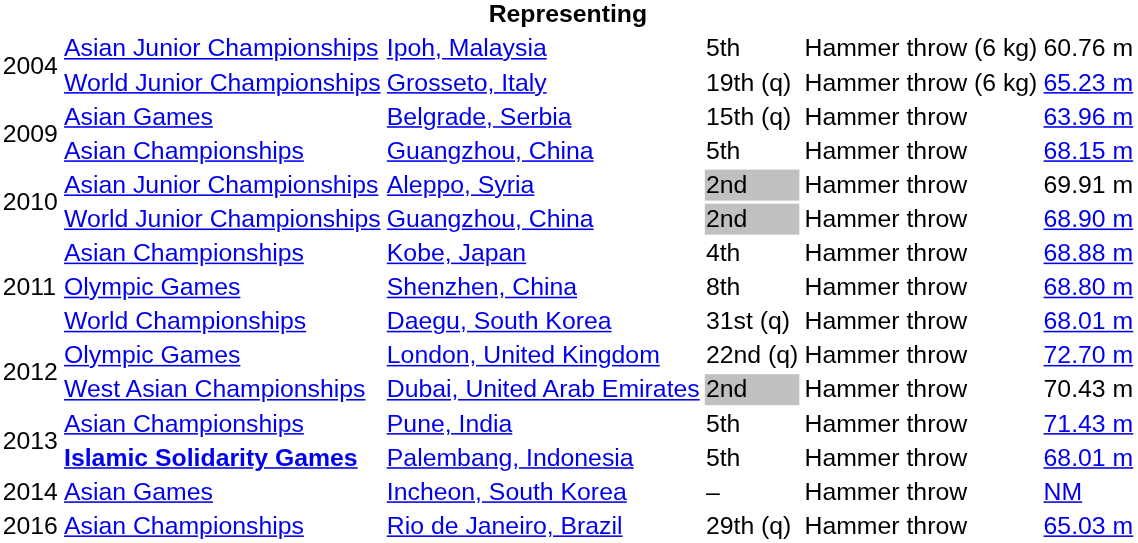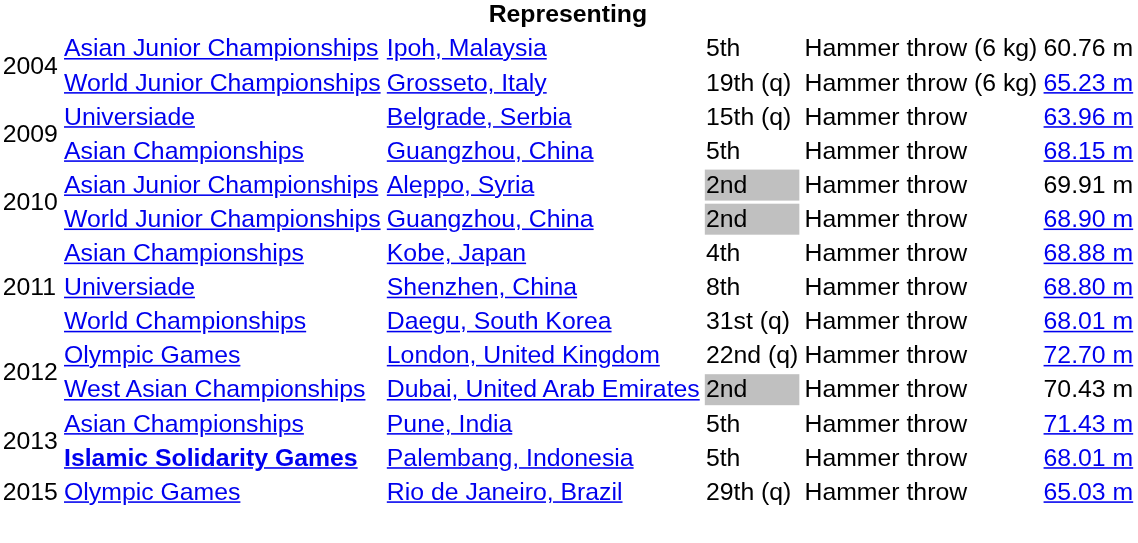Belgrade, Serbia | column 2: Asian Games -> Universiade
Shenzhen, China | column 2: Olympic Games -> Universiade
- row: 2014 | Asian Games | Incheon, South Korea | – | Hammer throw | NM
Rio de Janeiro, Brazil | column 1: 2016 -> 2015
Rio de Janeiro, Brazil | column 2: Asian Championships -> Olympic Games
